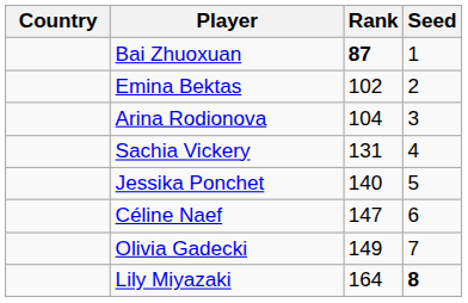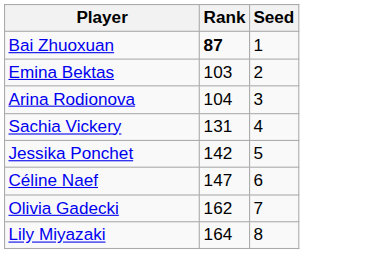- column: Country
Emina Bektas | Rank: 102 -> 103
Jessika Ponchet | Rank: 140 -> 142
Olivia Gadecki | Rank: 149 -> 162
Lily Miyazaki | Seed: bold -> normal
